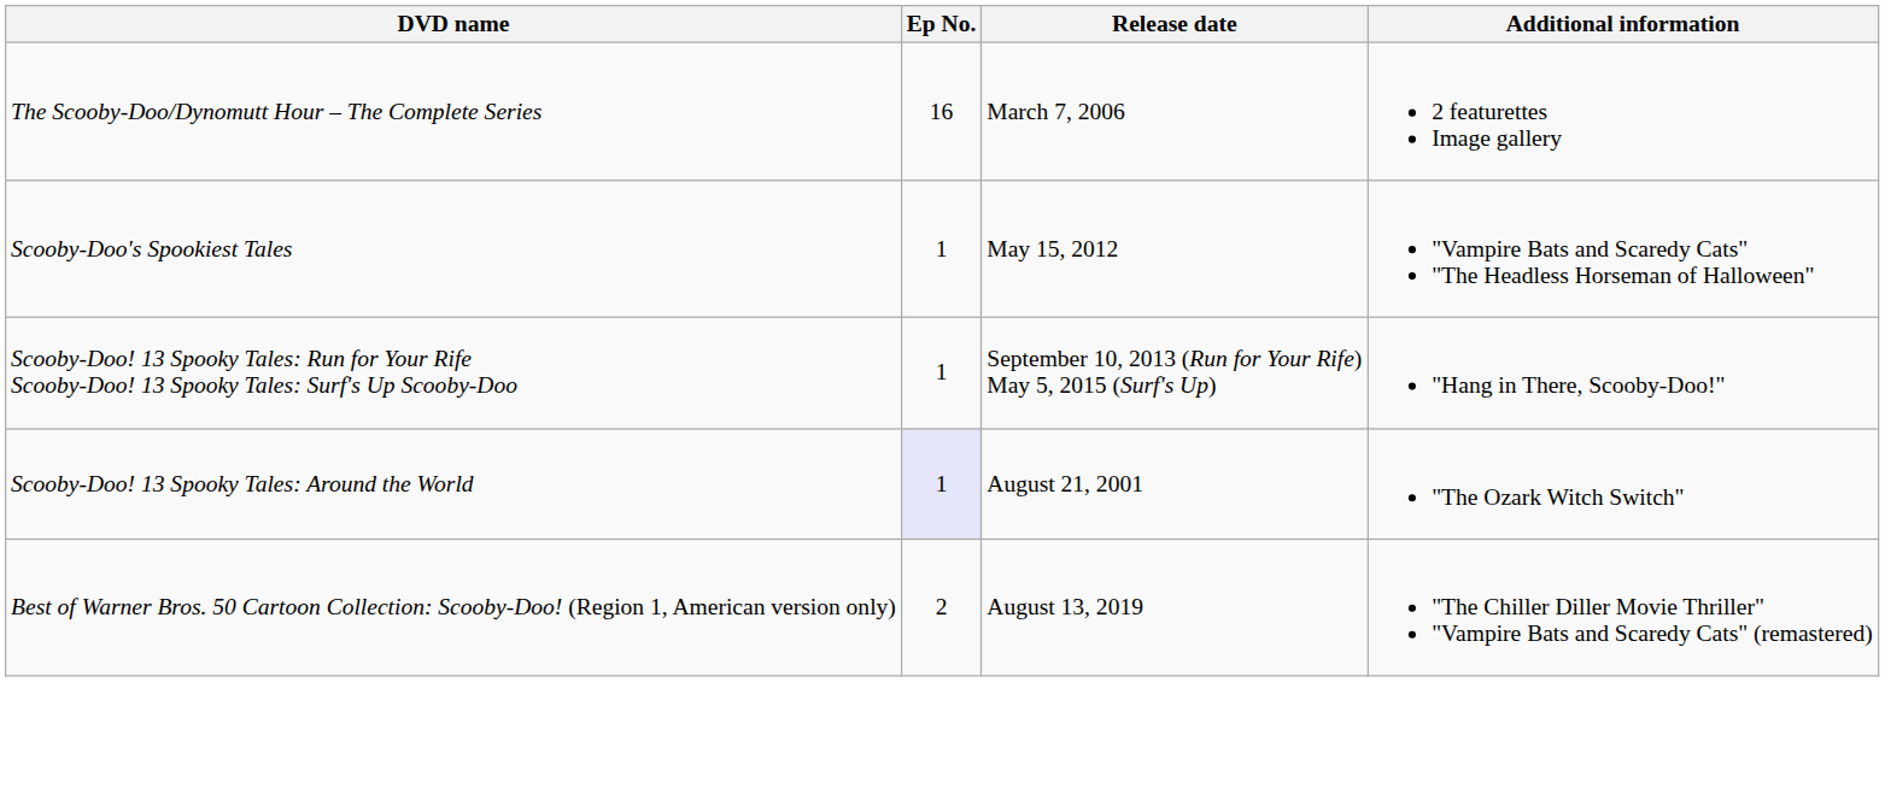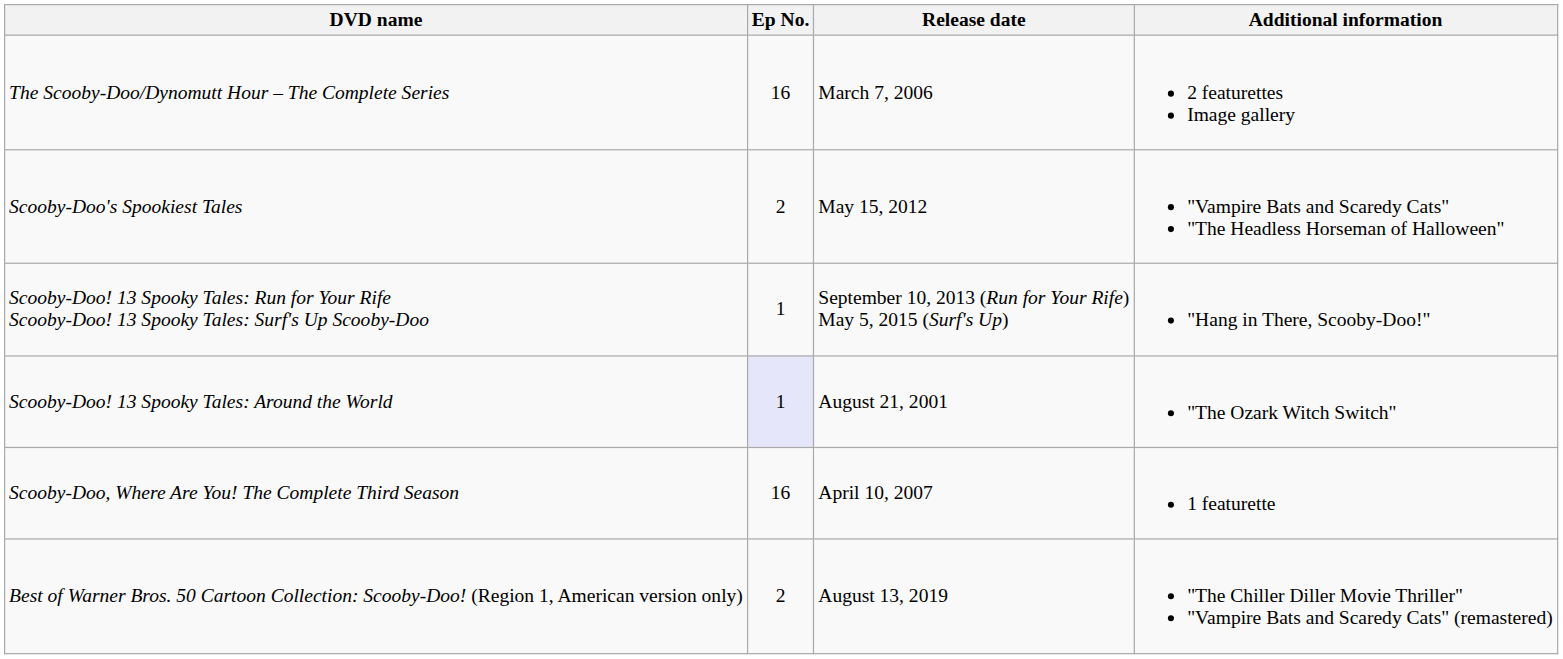Scooby-Doo's Spookiest Tales | Ep No.: 1 -> 2
+ row: Scooby-Doo, Where Are You! The Complete Third Season | 16 | April 10, 2007 | 1 featurette
